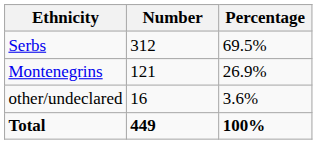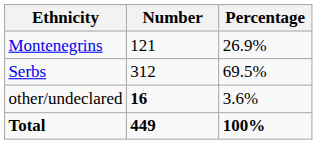rows swapped: Serbs <-> Montenegrins
other/undeclared | Number: normal -> bold
